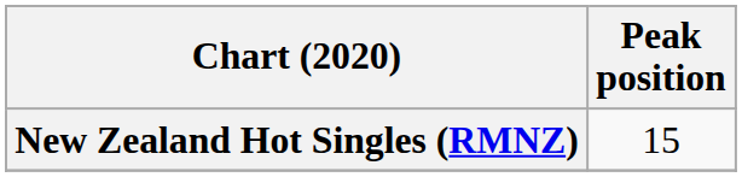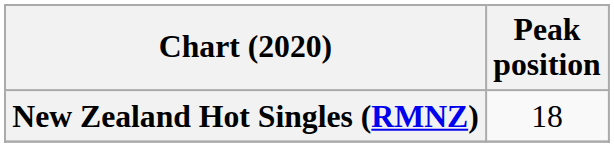New Zealand Hot Singles (RMNZ) | Peak position: 15 -> 18
